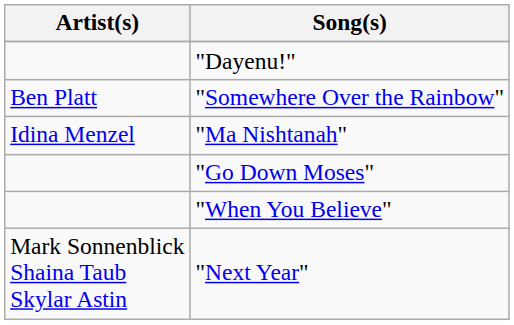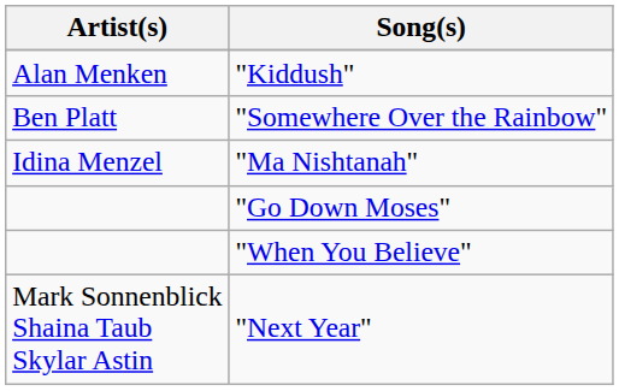- row: "Dayenu!"
+ row: Alan Menken | "Kiddush"
